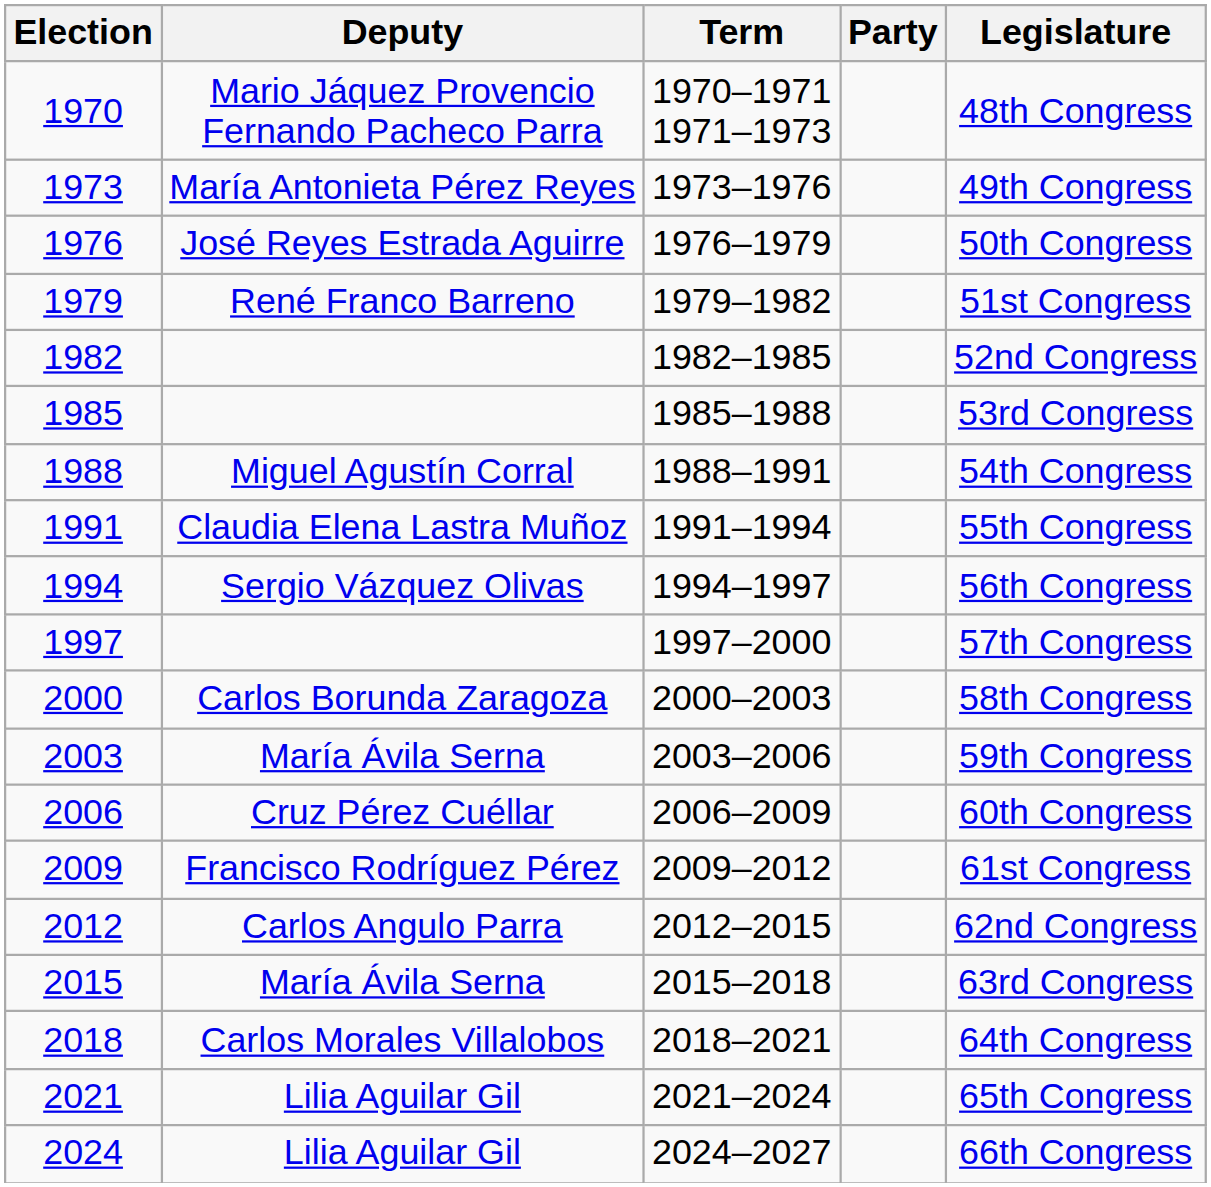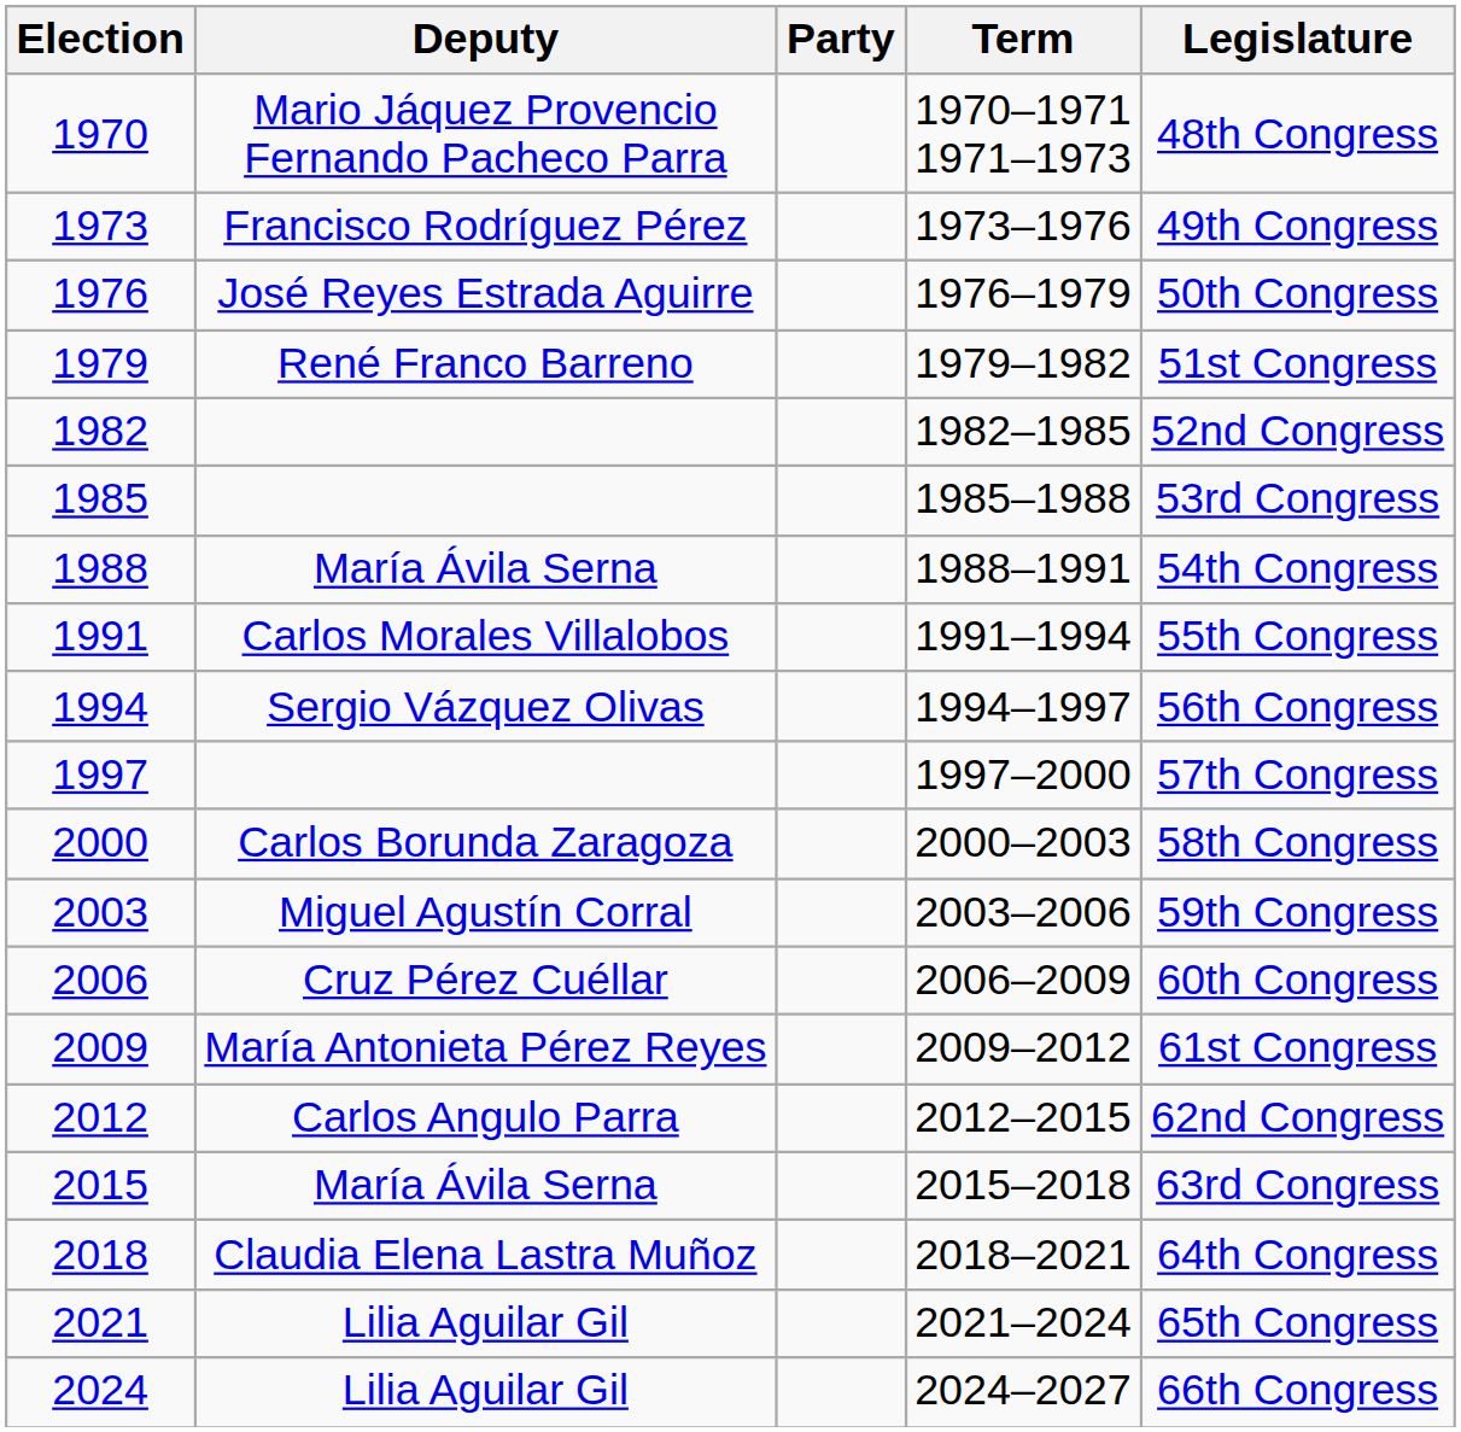columns swapped: Party <-> Term
1973 | Deputy: María Antonieta Pérez Reyes -> Francisco Rodríguez Pérez
1988 | Deputy: Miguel Agustín Corral -> María Ávila Serna
1991 | Deputy: Claudia Elena Lastra Muñoz -> Carlos Morales Villalobos
2003 | Deputy: María Ávila Serna -> Miguel Agustín Corral
2009 | Deputy: Francisco Rodríguez Pérez -> María Antonieta Pérez Reyes
2018 | Deputy: Carlos Morales Villalobos -> Claudia Elena Lastra Muñoz
